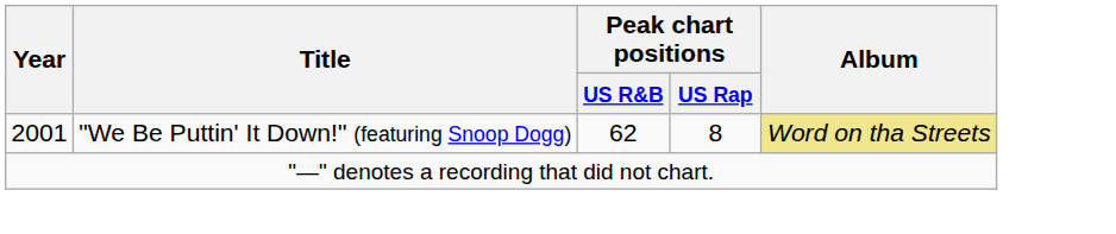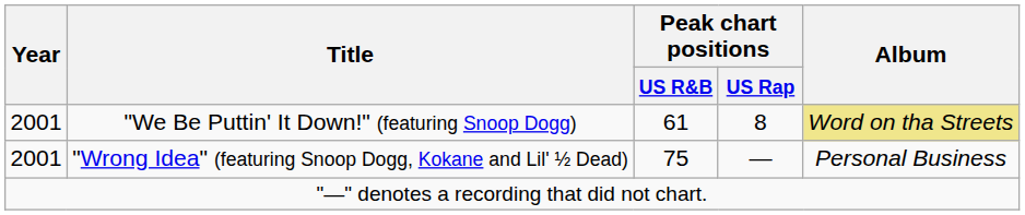"We Be Puttin' It Down!" (featuring Snoop Dogg) | Peak chart positions / US R&B: 62 -> 61
+ row: 2001 | "Wrong Idea" (featuring Snoop Dogg, Kokane and Lil' ½ Dead) | 75 | — | Personal Business
